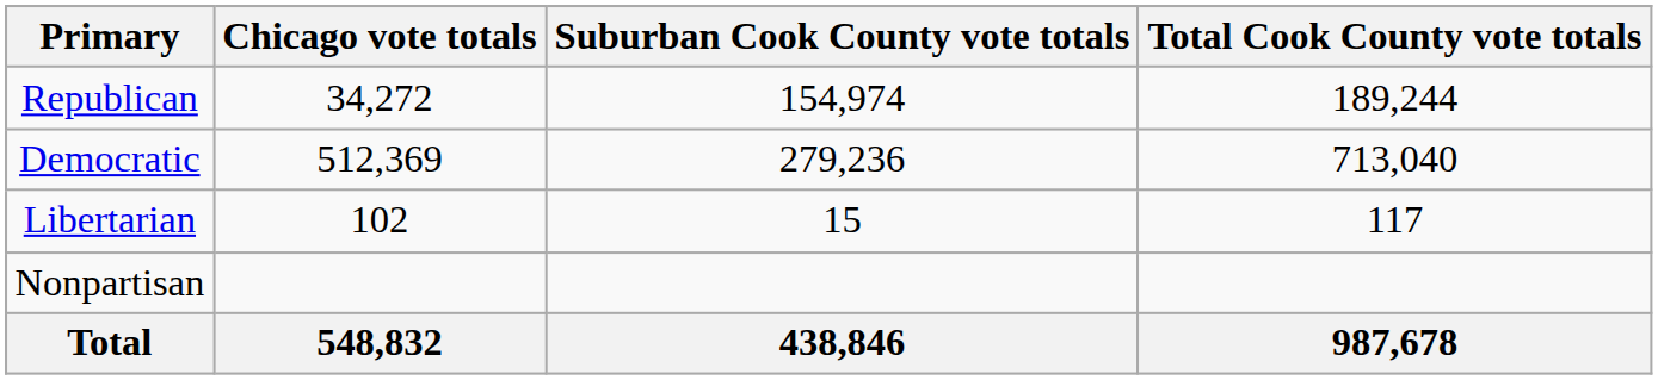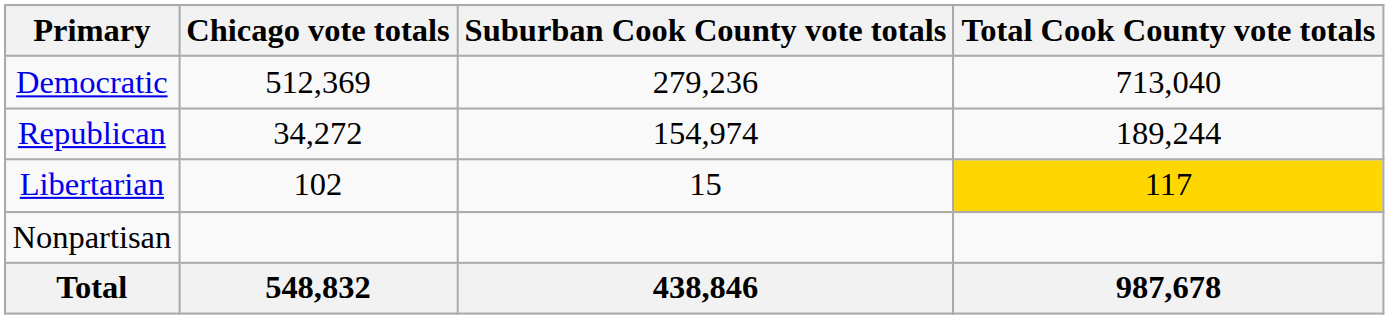rows swapped: Democratic <-> Republican
Libertarian | Total Cook County vote totals: no background -> gold background
